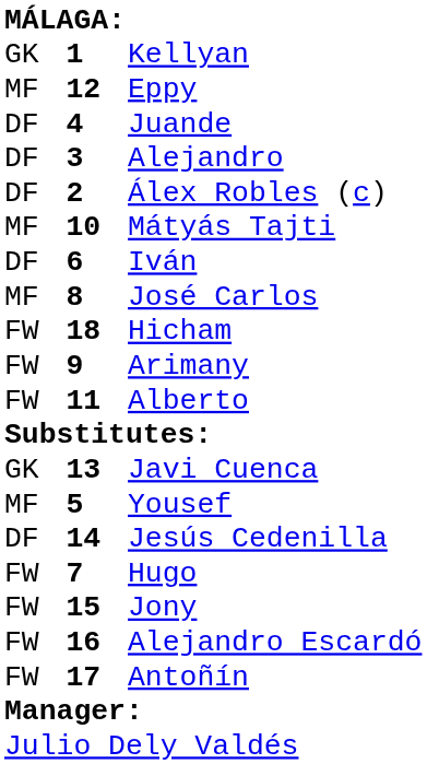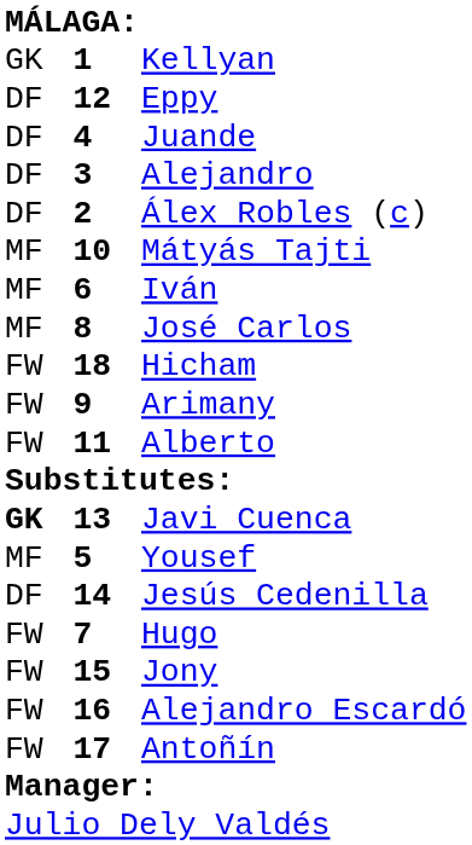Eppy | column 1: MF -> DF
Iván | column 1: DF -> MF
Javi Cuenca | column 1: normal -> bold
